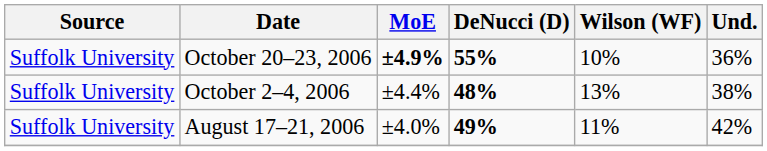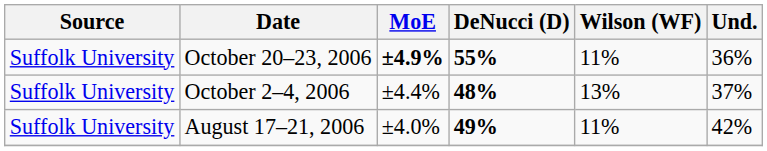October 20–23, 2006 | Wilson (WF): 10% -> 11%
October 2–4, 2006 | Und.: 38% -> 37%
